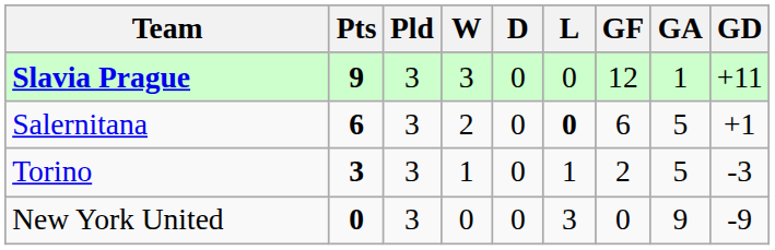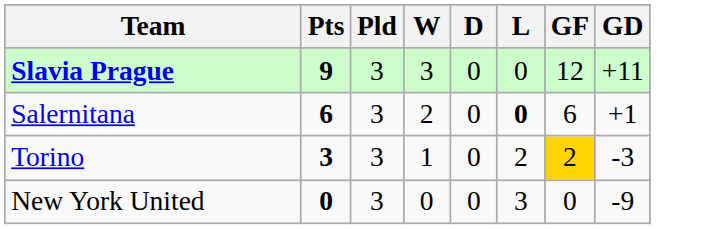- column: GA | 1 | 5 | 5 | 9
Torino | L: 1 -> 2
Torino | GF: no background -> gold background
